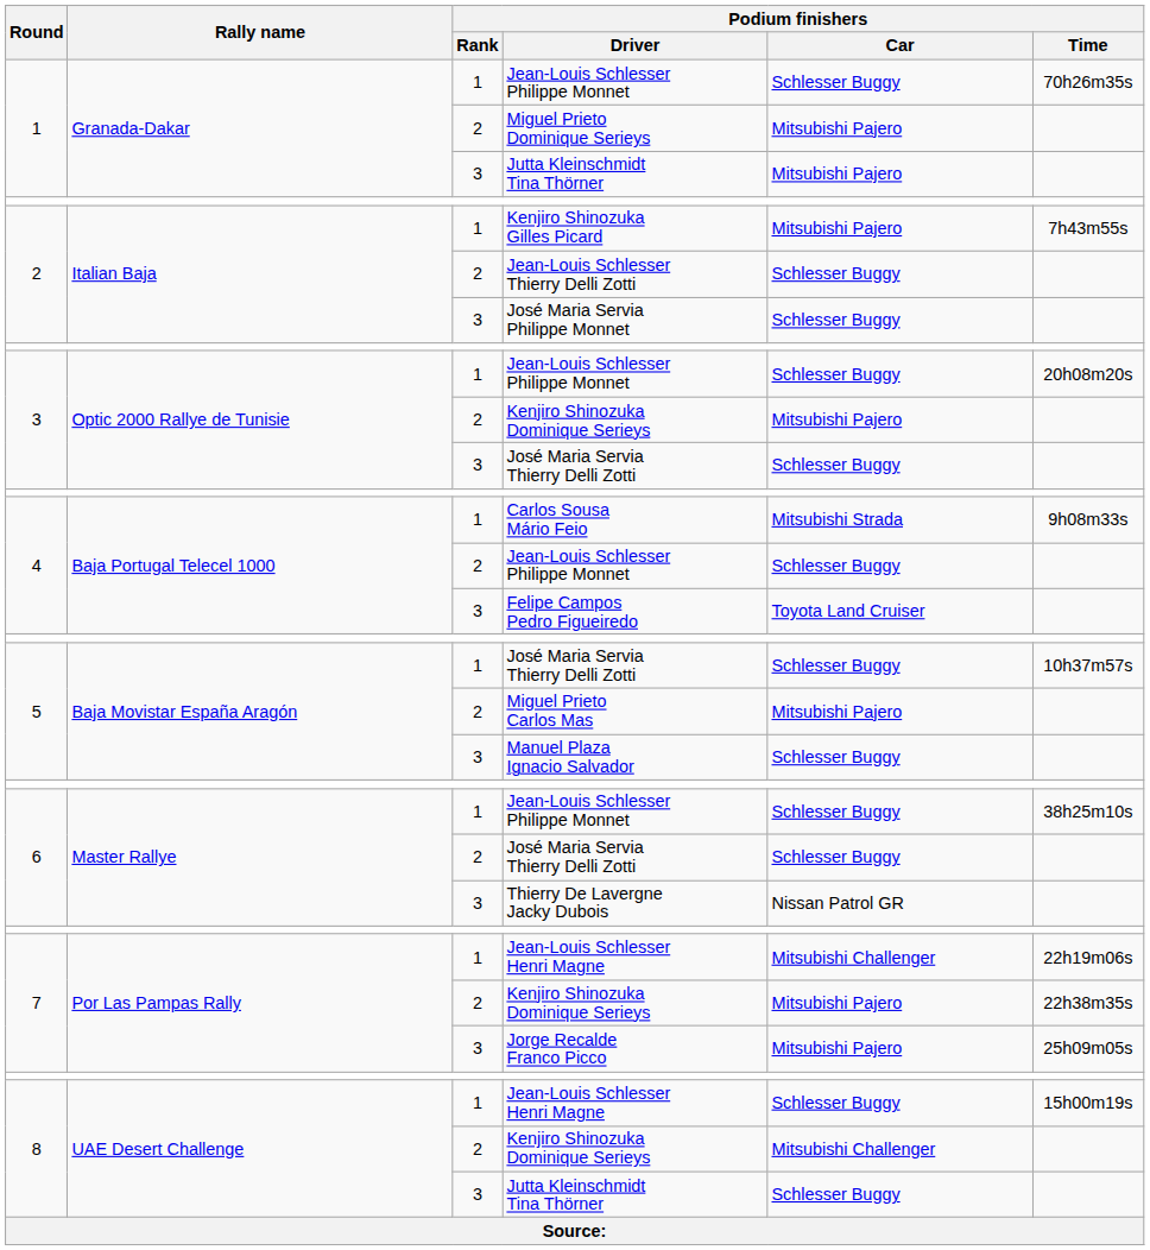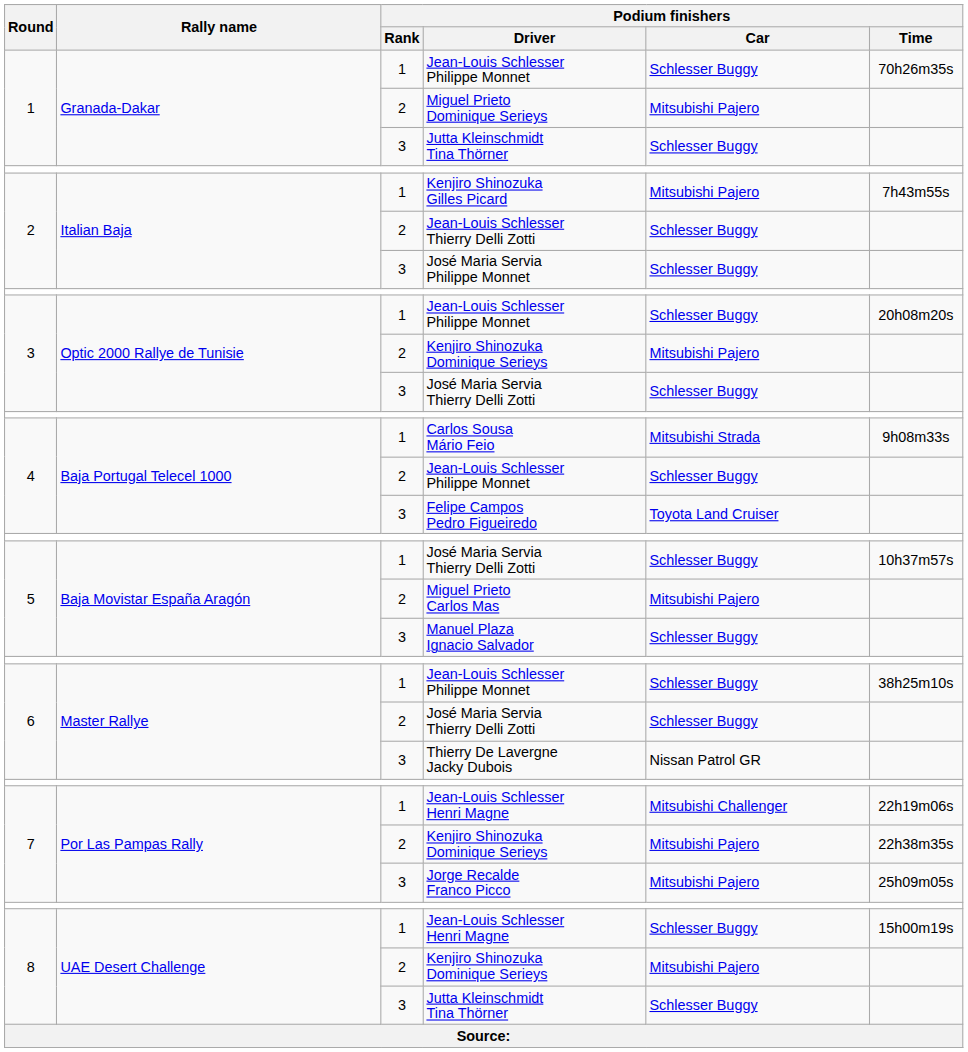1 / Jutta Kleinschmidt Tina Thörner | Podium finishers / Car: Mitsubishi Pajero -> Schlesser Buggy
8 / Kenjiro Shinozuka Dominique Serieys | Podium finishers / Car: Mitsubishi Challenger -> Mitsubishi Pajero
